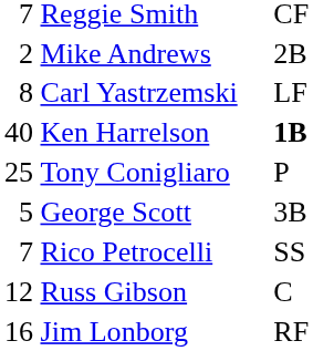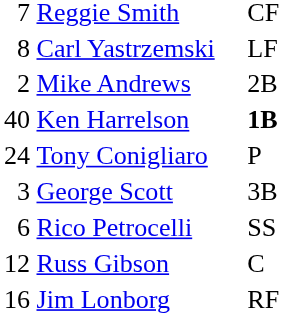rows swapped: Mike Andrews <-> Carl Yastrzemski
Tony Conigliaro | column 1: 25 -> 24
George Scott | column 1: 5 -> 3
Rico Petrocelli | column 1: 7 -> 6
